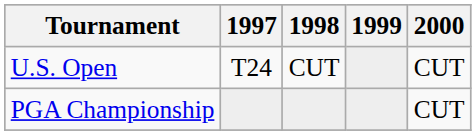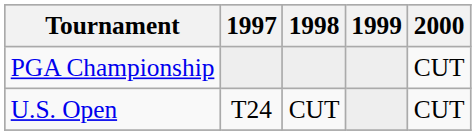rows swapped: U.S. Open <-> PGA Championship
